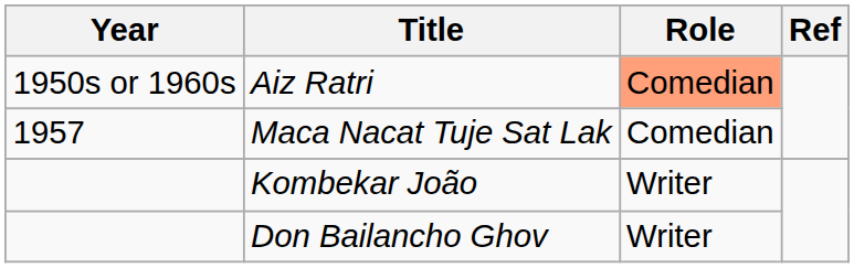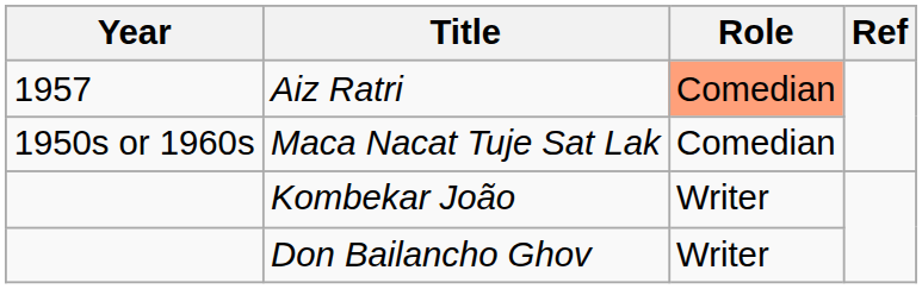Aiz Ratri | Year: 1950s or 1960s -> 1957
Maca Nacat Tuje Sat Lak | Year: 1957 -> 1950s or 1960s
